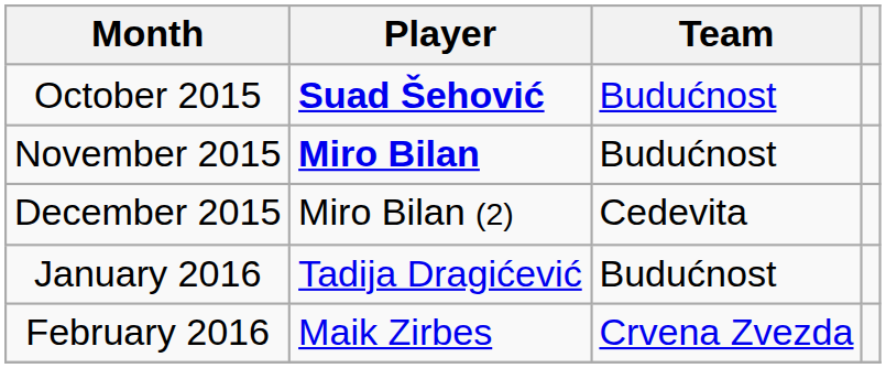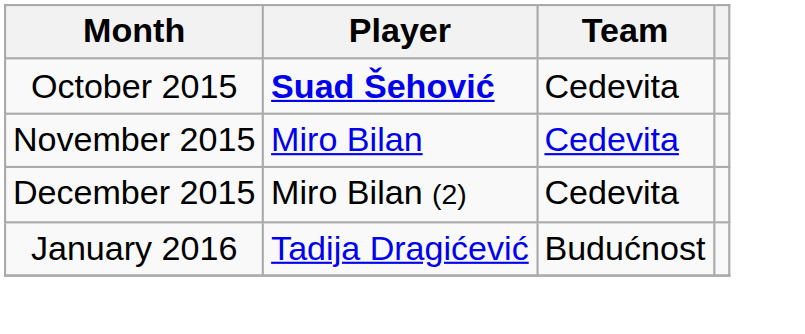October 2015 | Team: Budućnost -> Cedevita
November 2015 | Player: bold -> normal
November 2015 | Team: Budućnost -> Cedevita
- row: February 2016 | Maik Zirbes | Crvena Zvezda
